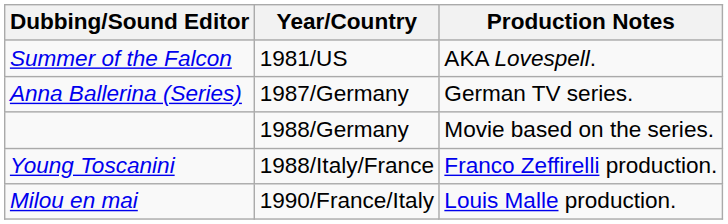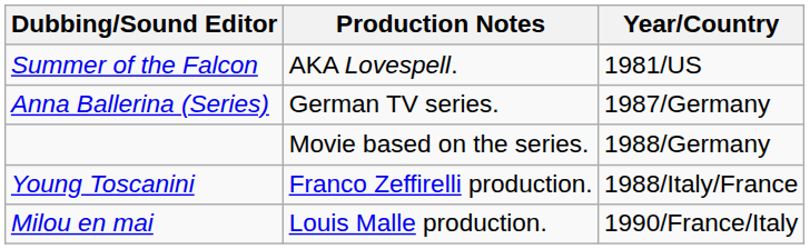columns swapped: Year/Country <-> Production Notes
